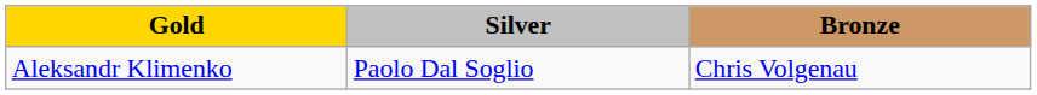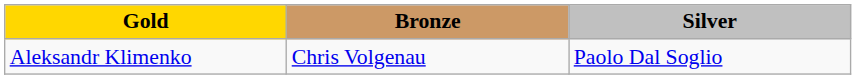columns swapped: Silver <-> Bronze
